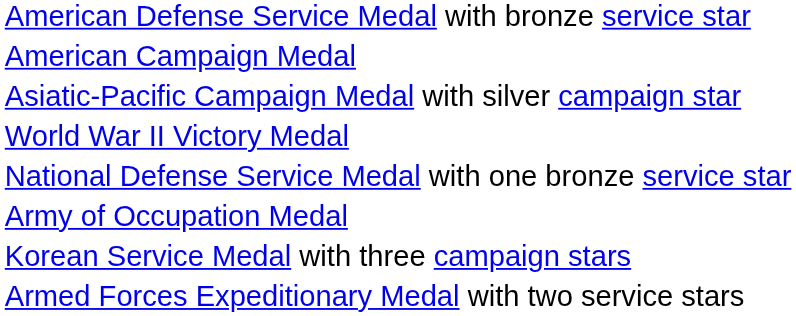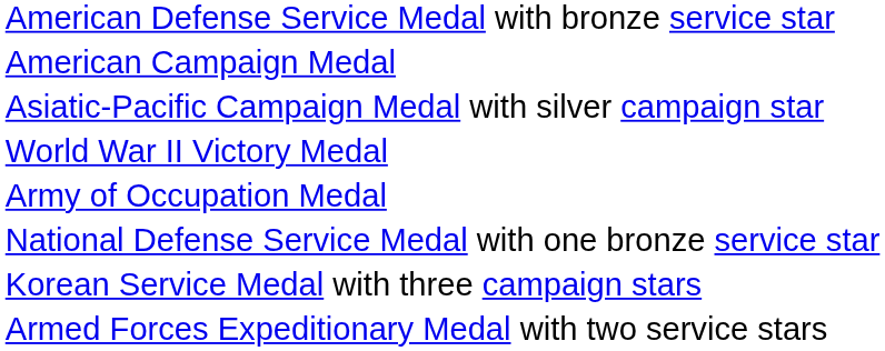rows swapped: Army of Occupation Medal <-> National Defense Service Medal with one bronze service star
